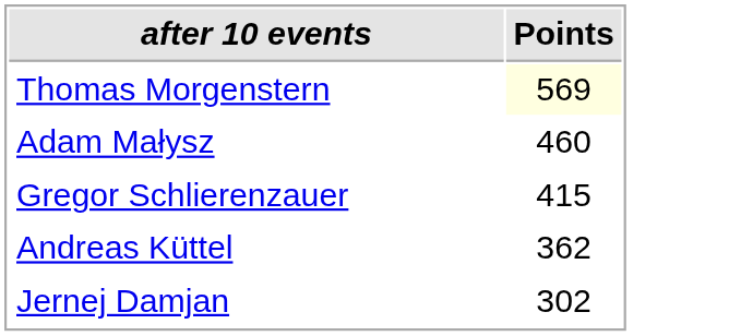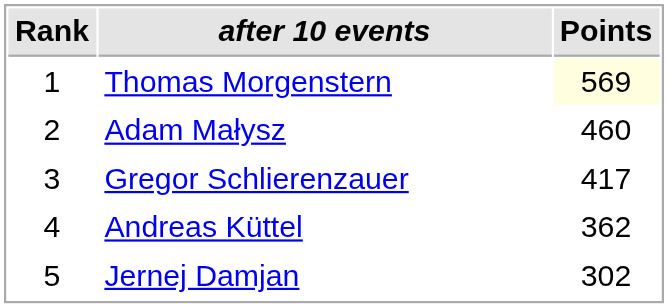+ column: Rank | 1 | 2 | 3 | 4 | 5
Gregor Schlierenzauer | Points: 415 -> 417
